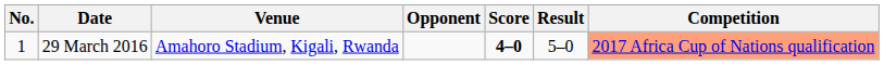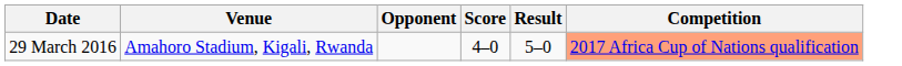- column: No. | 1
29 March 2016 | Score: bold -> normal
